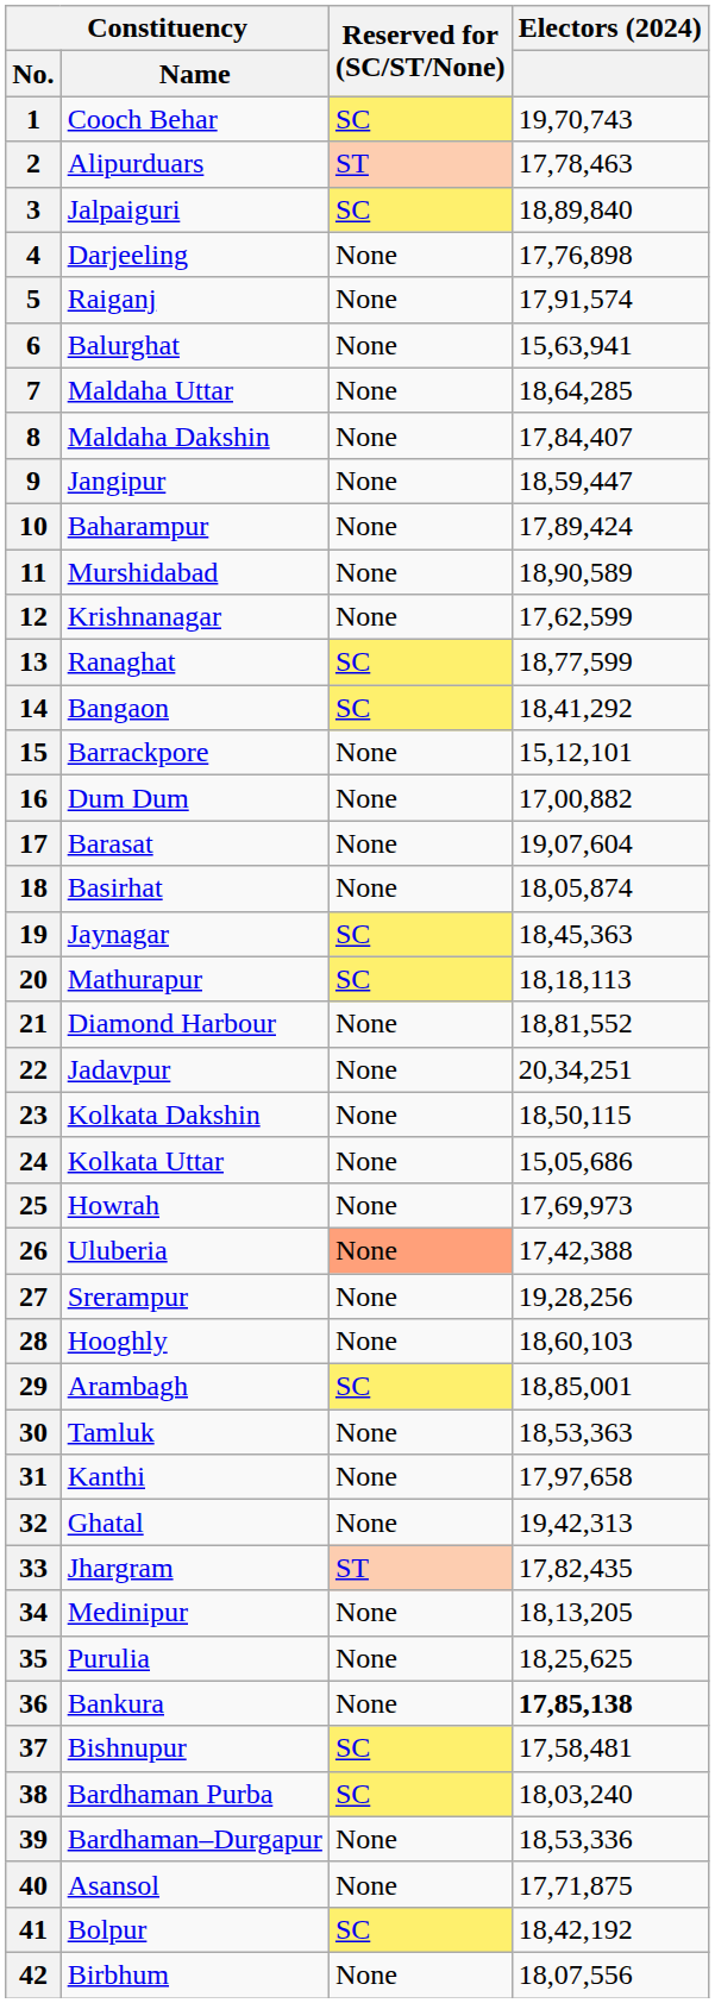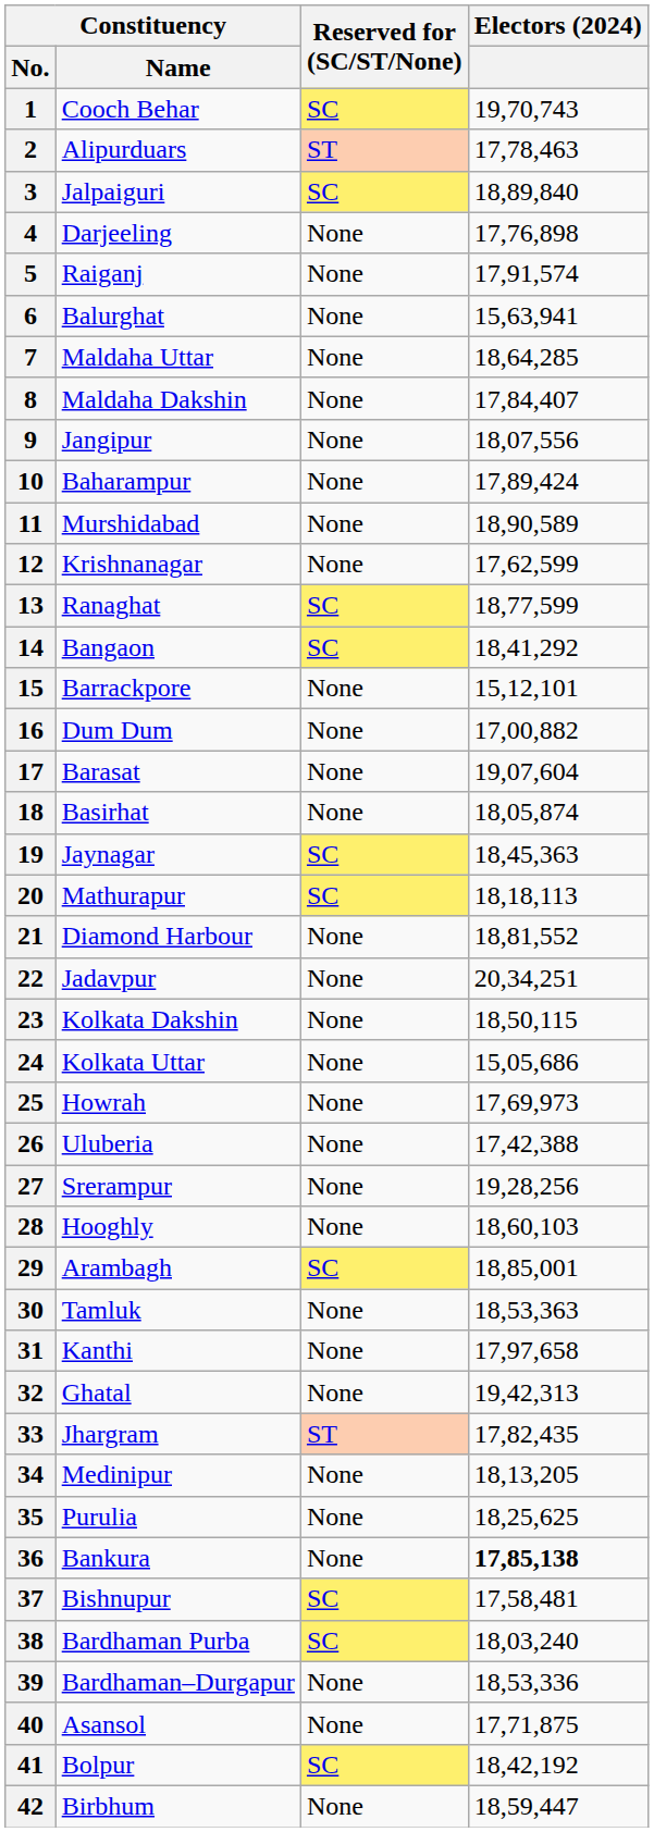9 | Electors (2024): 18,59,447 -> 18,07,556
26 | Reserved for (SC/ST/None): lightsalmon background -> no background
42 | Electors (2024): 18,07,556 -> 18,59,447
